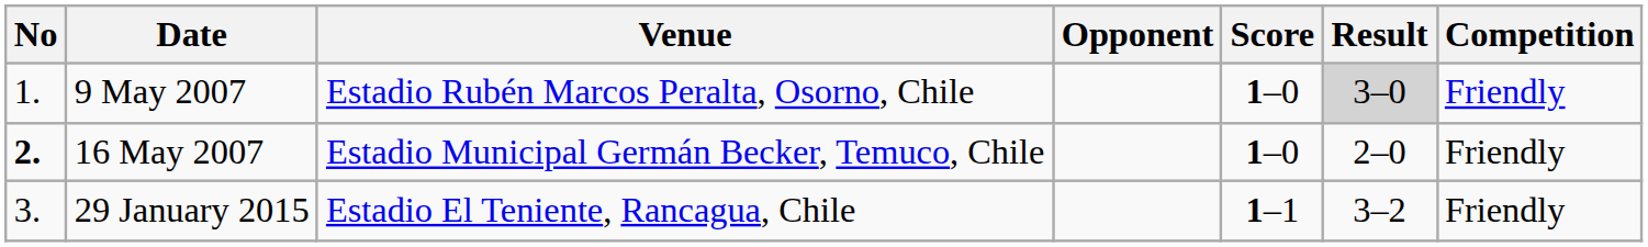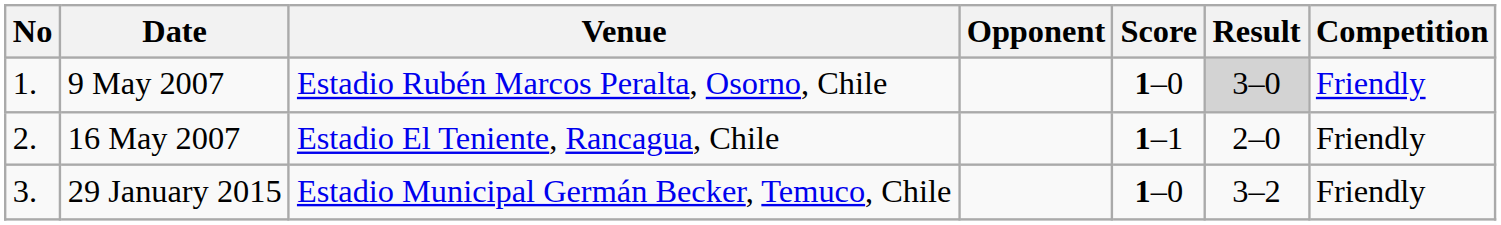16 May 2007 | No: bold -> normal
16 May 2007 | Venue: Estadio Municipal Germán Becker, Temuco, Chile -> Estadio El Teniente, Rancagua, Chile
16 May 2007 | Score: 1–0 -> 1–1
29 January 2015 | Venue: Estadio El Teniente, Rancagua, Chile -> Estadio Municipal Germán Becker, Temuco, Chile
29 January 2015 | Score: 1–1 -> 1–0
